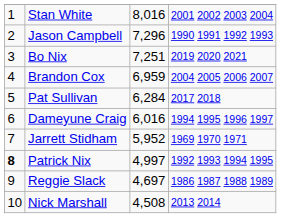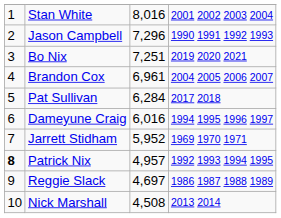Brandon Cox | column 3: 6,959 -> 6,961
Patrick Nix | column 3: 4,997 -> 4,957
